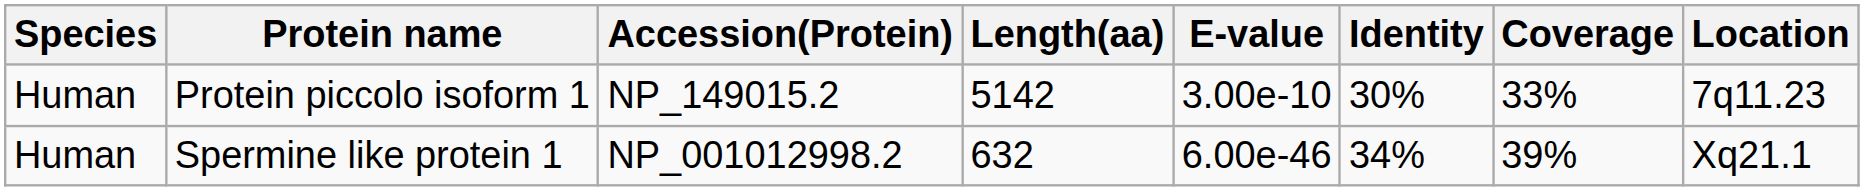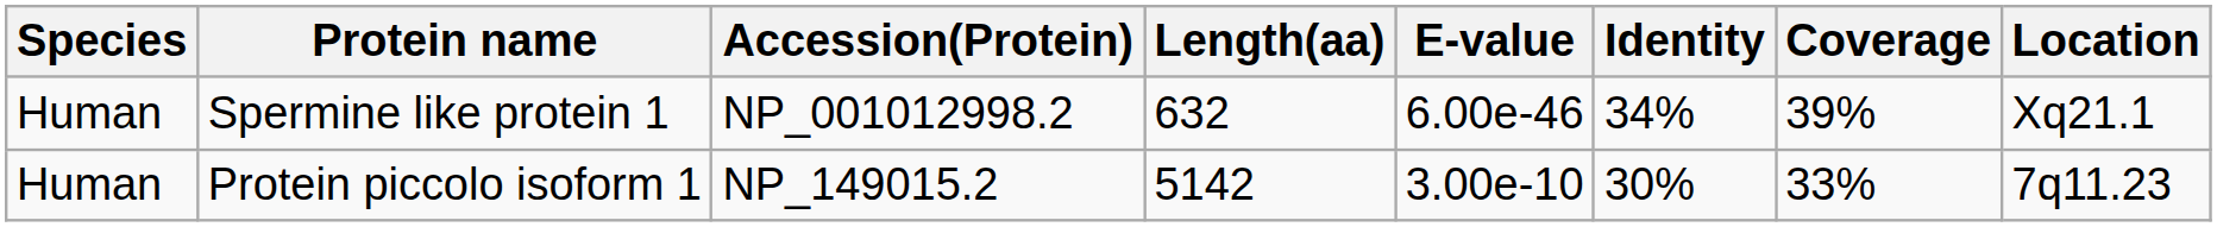rows swapped: Spermine like protein 1 <-> Protein piccolo isoform 1
